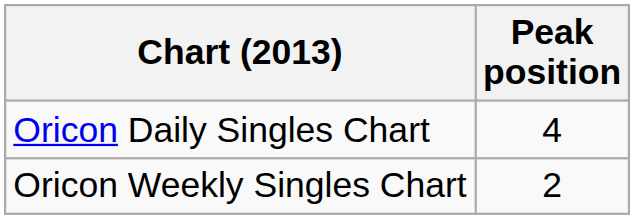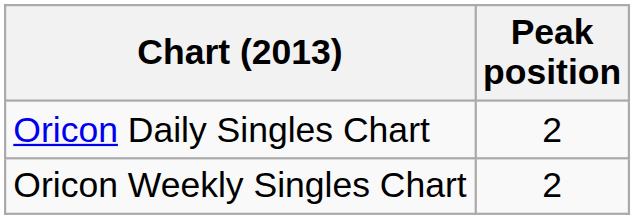Oricon Daily Singles Chart | Peak position: 4 -> 2
